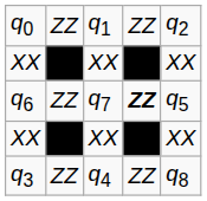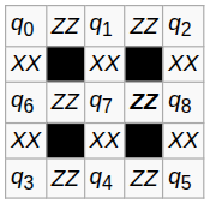q6 | column 5: q5 -> q8
q3 | column 5: q8 -> q5
